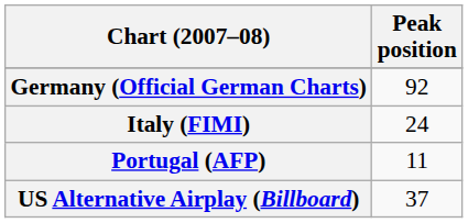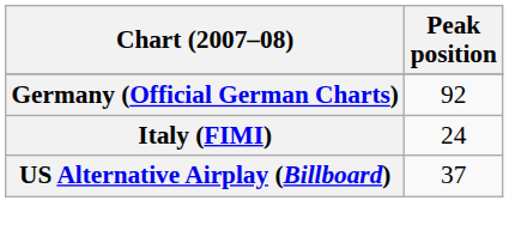- row: Portugal (AFP) | 11
